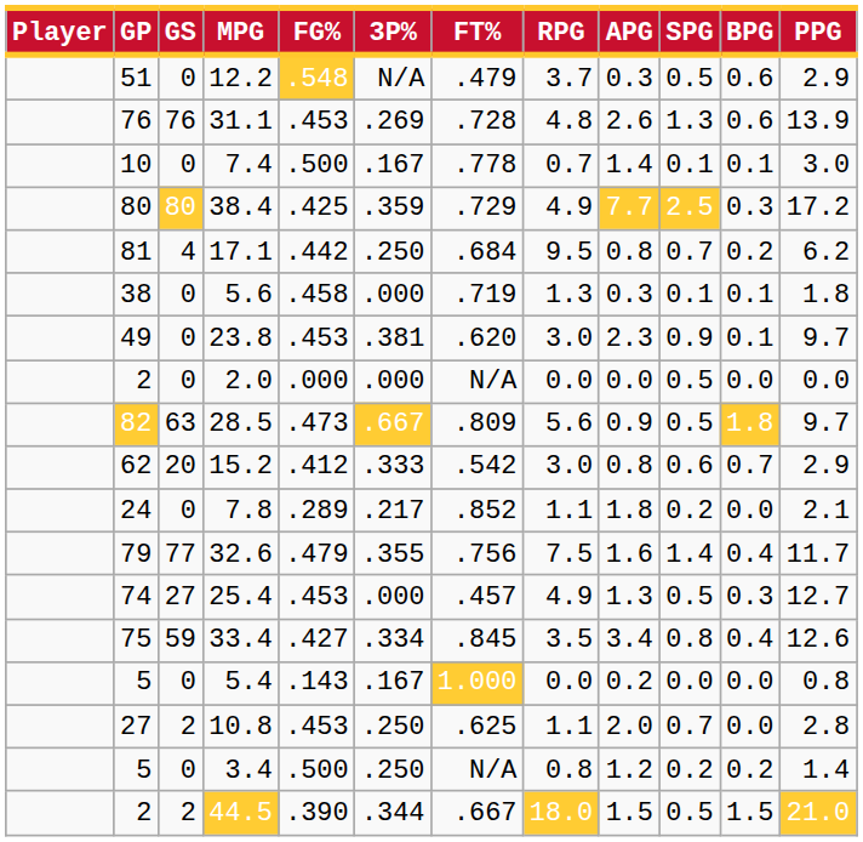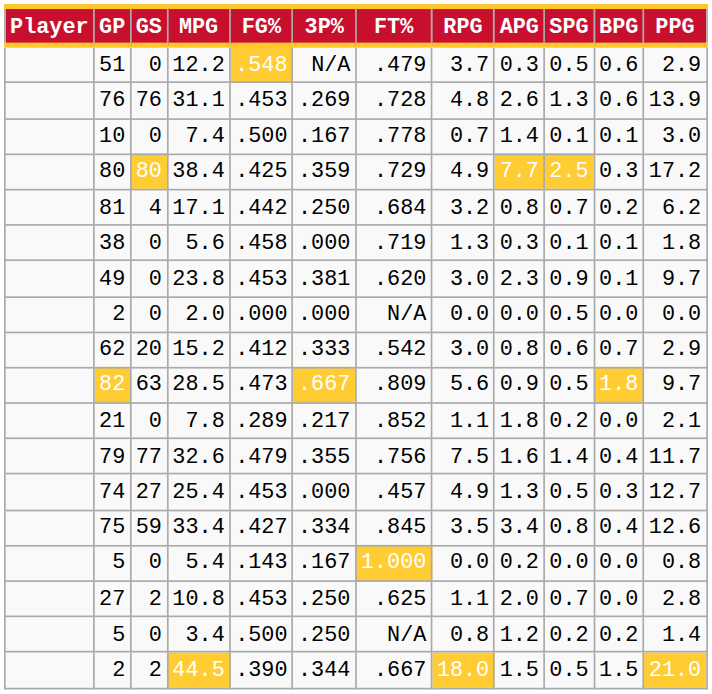17.1 | RPG: 9.5 -> 3.2
rows swapped: 15.2 <-> 28.5
7.8 | GP: 24 -> 21
